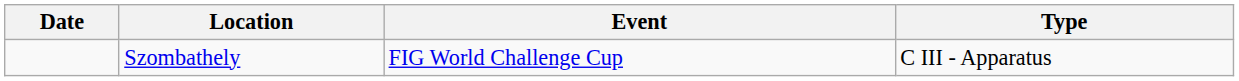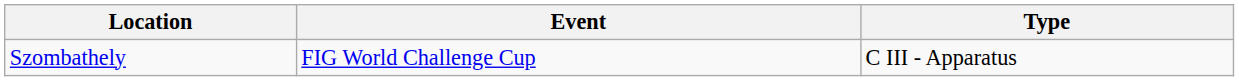- column: Date
